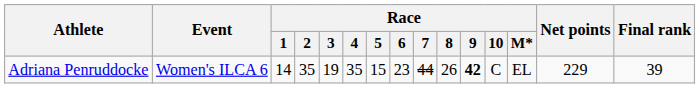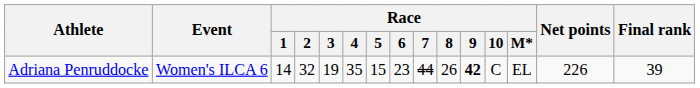Adriana Penruddocke | Race / 2: 35 -> 32
Adriana Penruddocke | Net points: 229 -> 226
